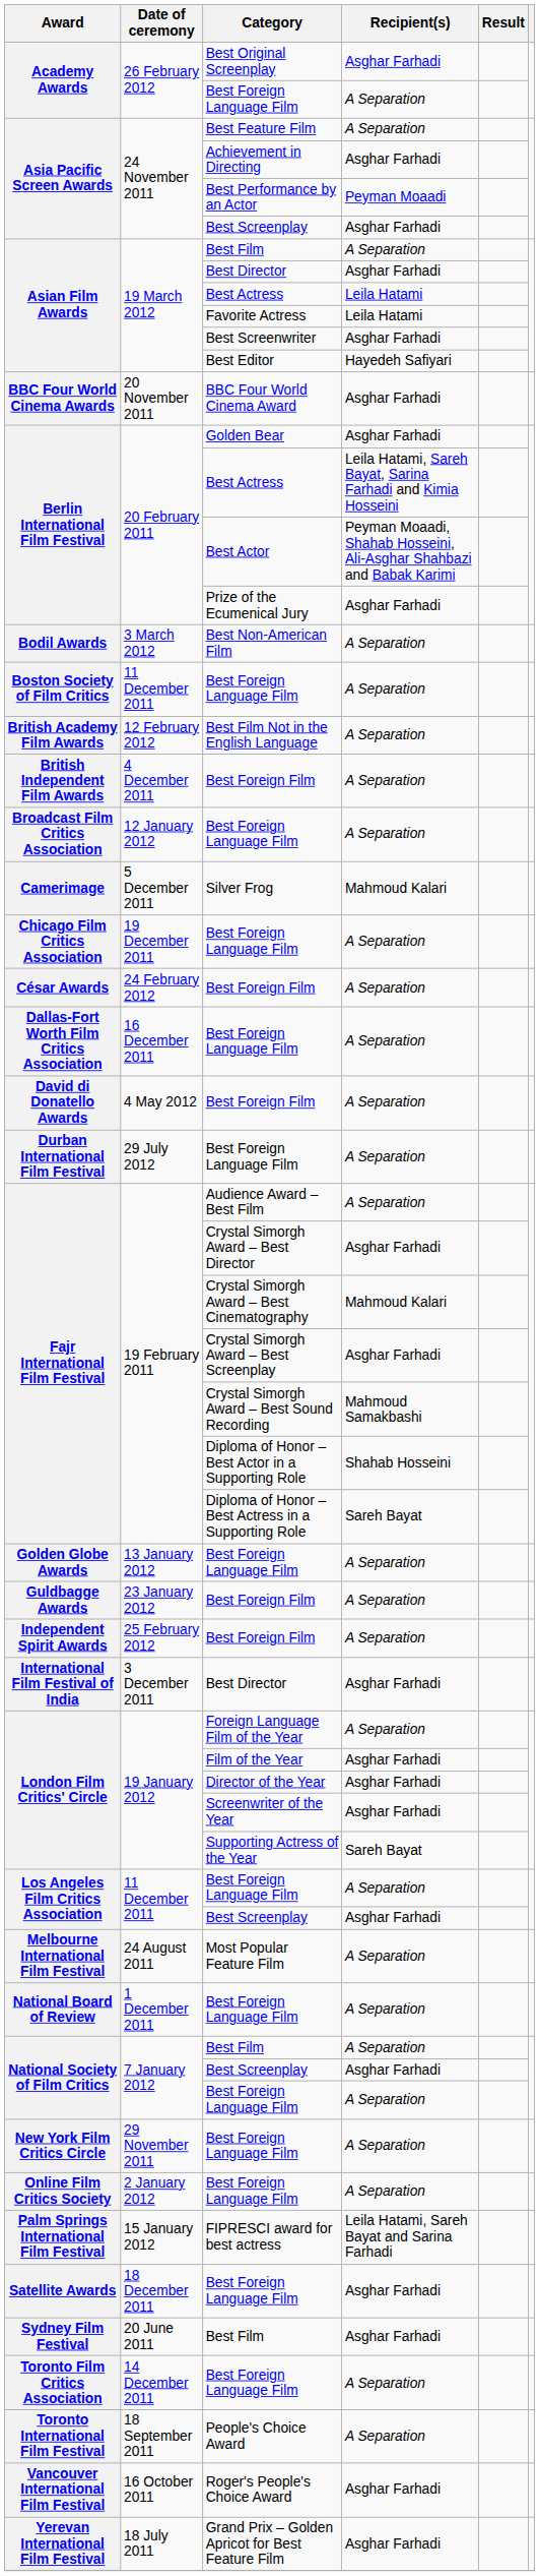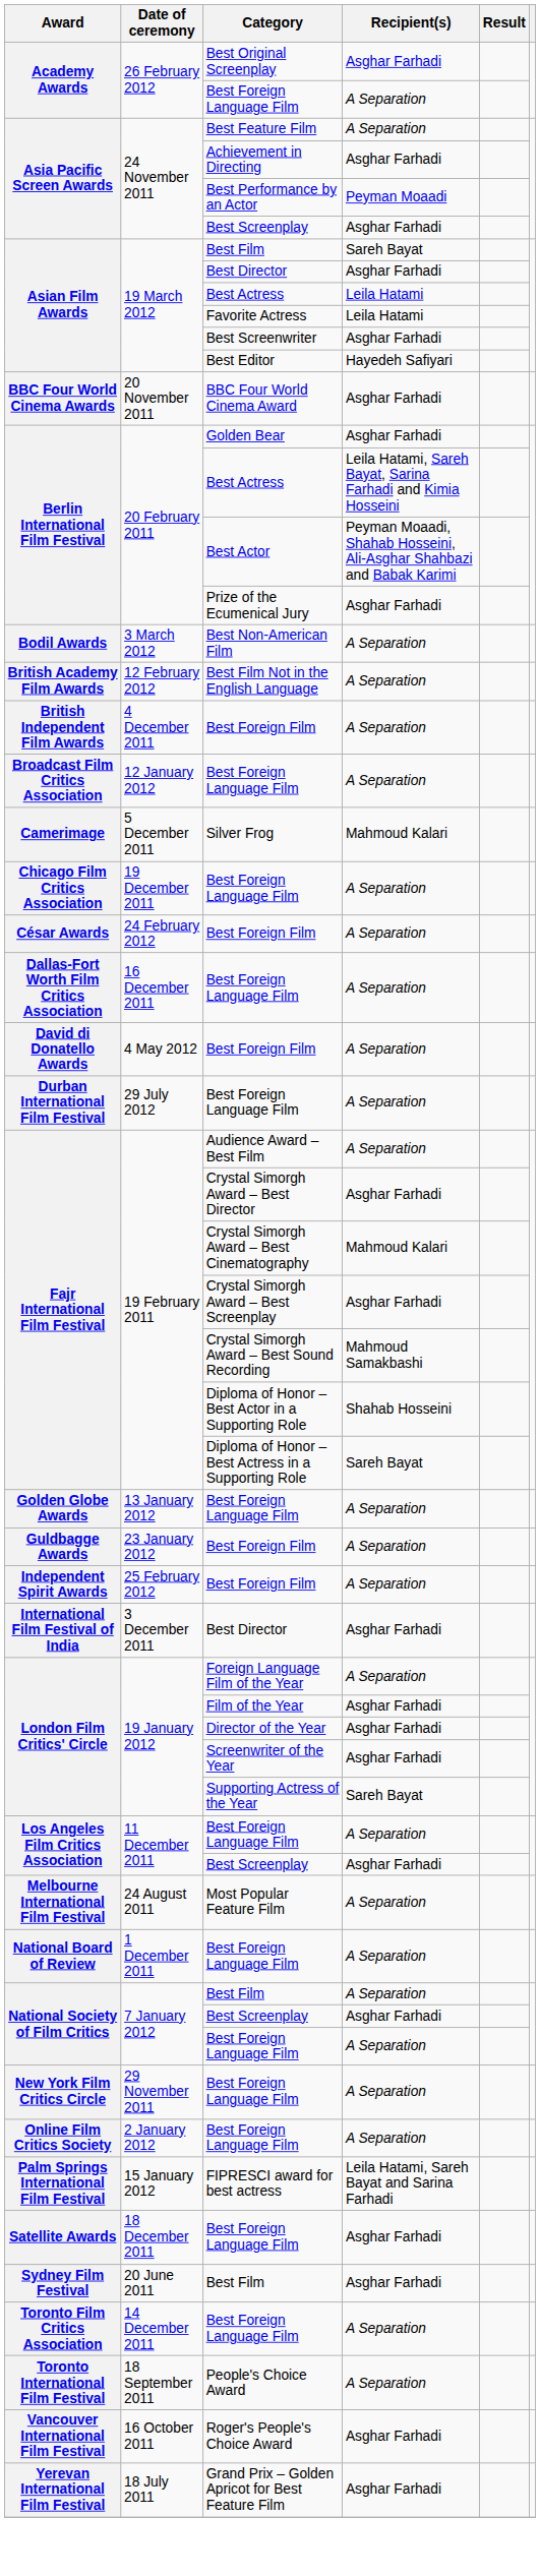Asian Film Awards / Best Film | Recipient(s): A Separation -> Sareh Bayat
- row: Boston Society of Film Critics | 11 December 2011 | Best Foreign Language Film | A Separation
